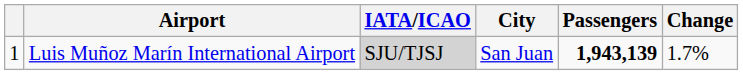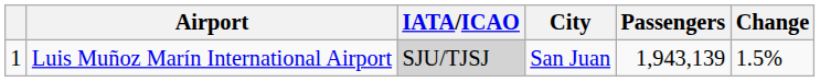Luis Muñoz Marín International Airport | Passengers: bold -> normal
Luis Muñoz Marín International Airport | Change: 1.7% -> 1.5%
